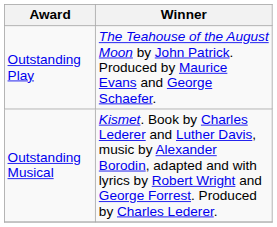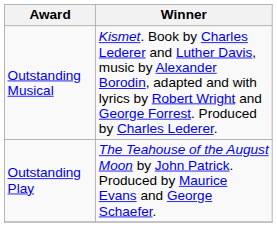rows swapped: Outstanding Play <-> Outstanding Musical
